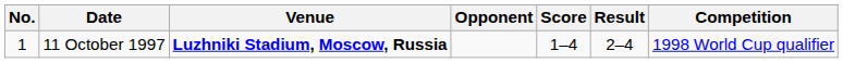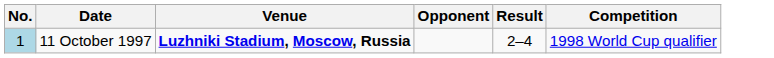- column: Score | 1–4
11 October 1997 | No.: no background -> lightblue background
